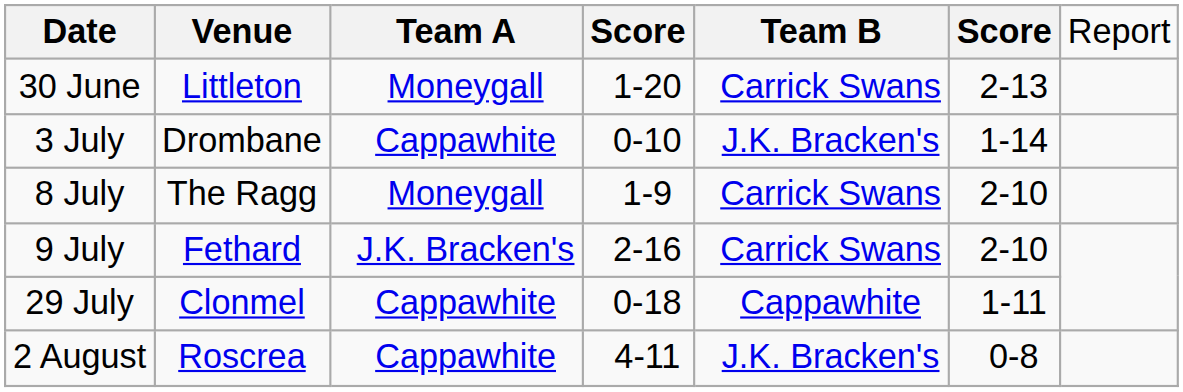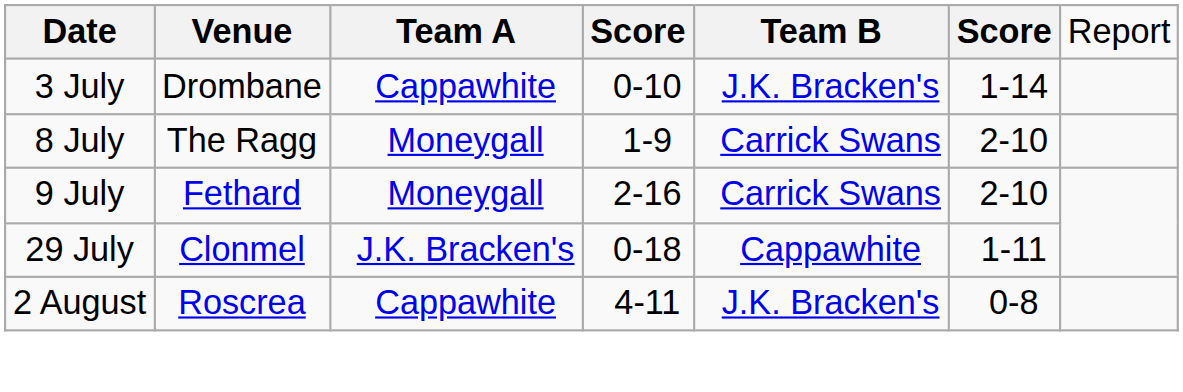- row: 30 June | Littleton | Moneygall | 1-20 | Carrick Swans | 2-13
9 July | column 3: J.K. Bracken's -> Moneygall
29 July | column 3: Cappawhite -> J.K. Bracken's
